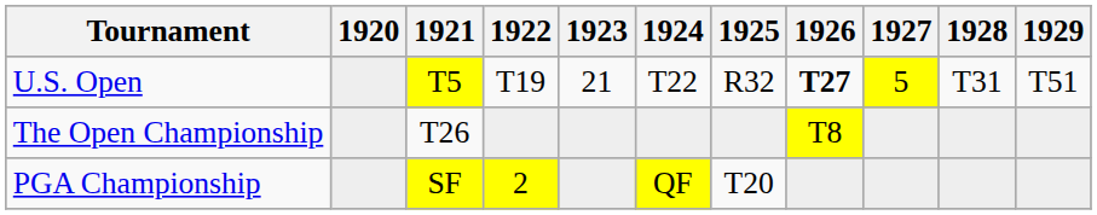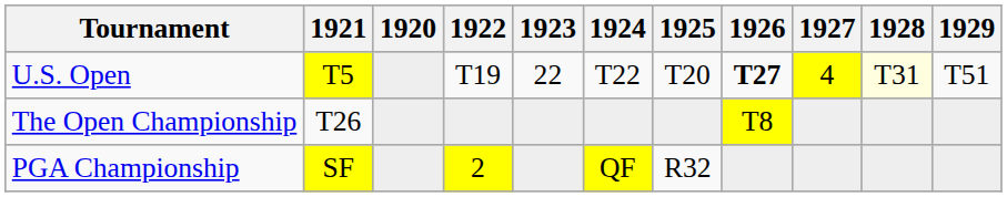columns swapped: 1920 <-> 1921
U.S. Open | 1923: 21 -> 22
U.S. Open | 1925: R32 -> T20
U.S. Open | 1927: 5 -> 4
U.S. Open | 1928: no background -> lightyellow background
PGA Championship | 1925: T20 -> R32
